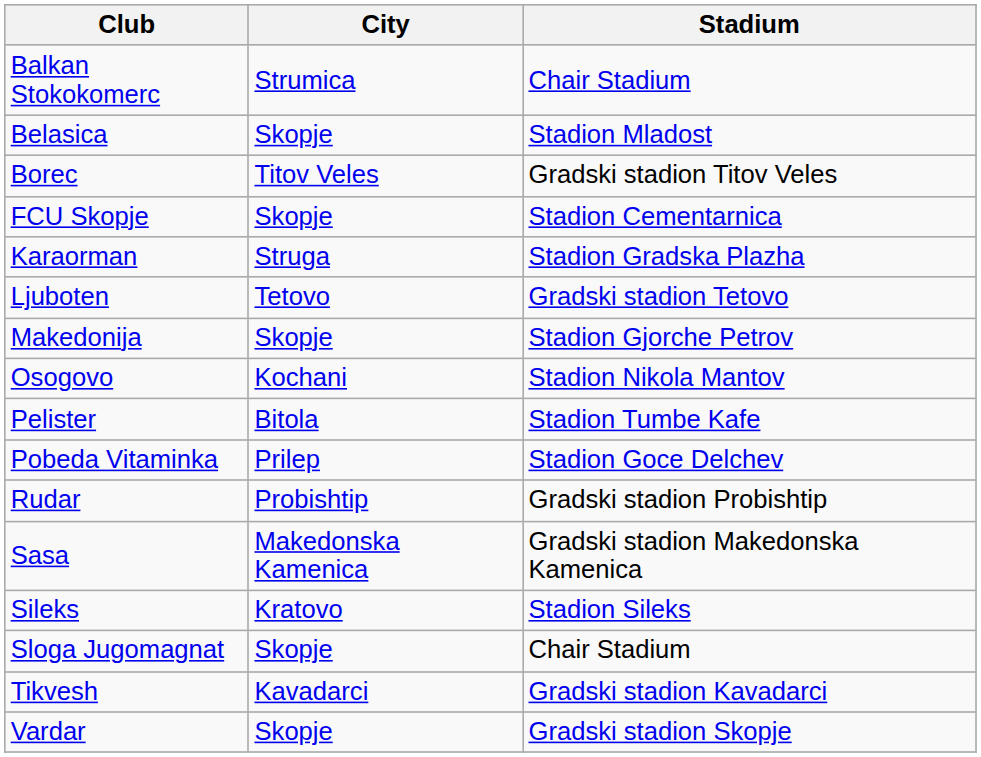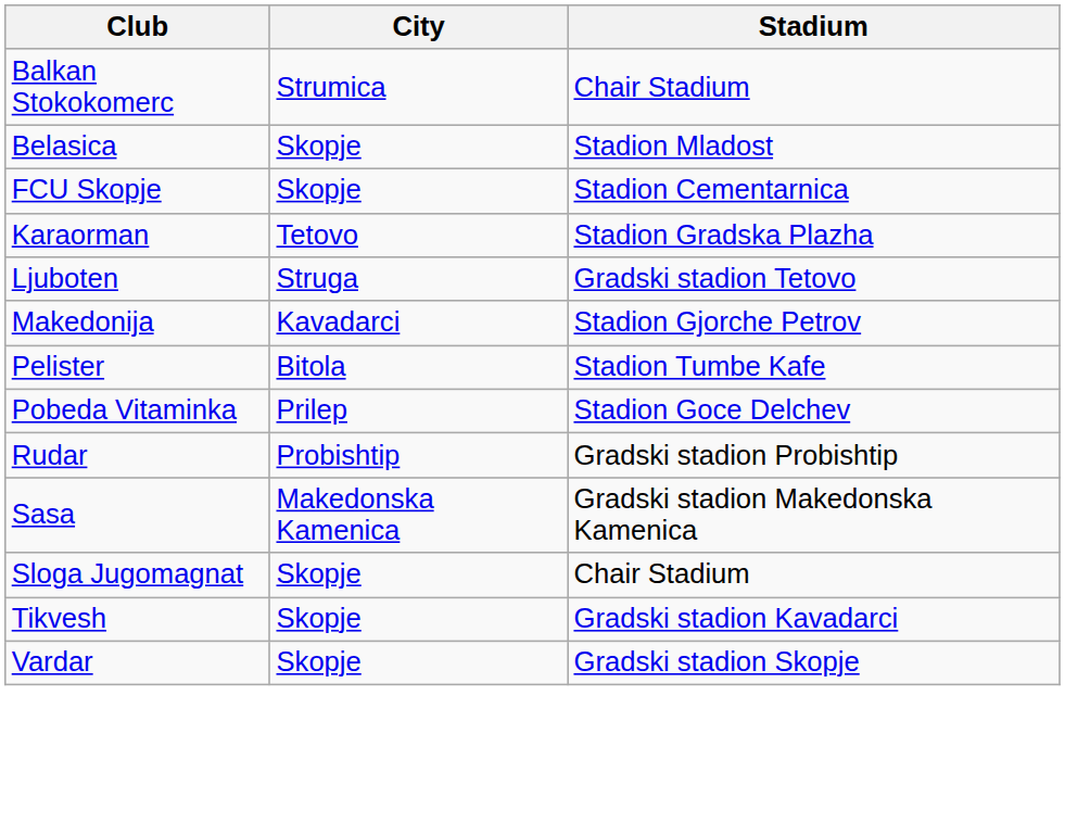- row: Borec | Titov Veles | Gradski stadion Titov Veles
Karaorman | City: Struga -> Tetovo
Ljuboten | City: Tetovo -> Struga
Makedonija | City: Skopje -> Kavadarci
- row: Osogovo | Kochani | Stadion Nikola Mantov
- row: Sileks | Kratovo | Stadion Sileks
Tikvesh | City: Kavadarci -> Skopje
